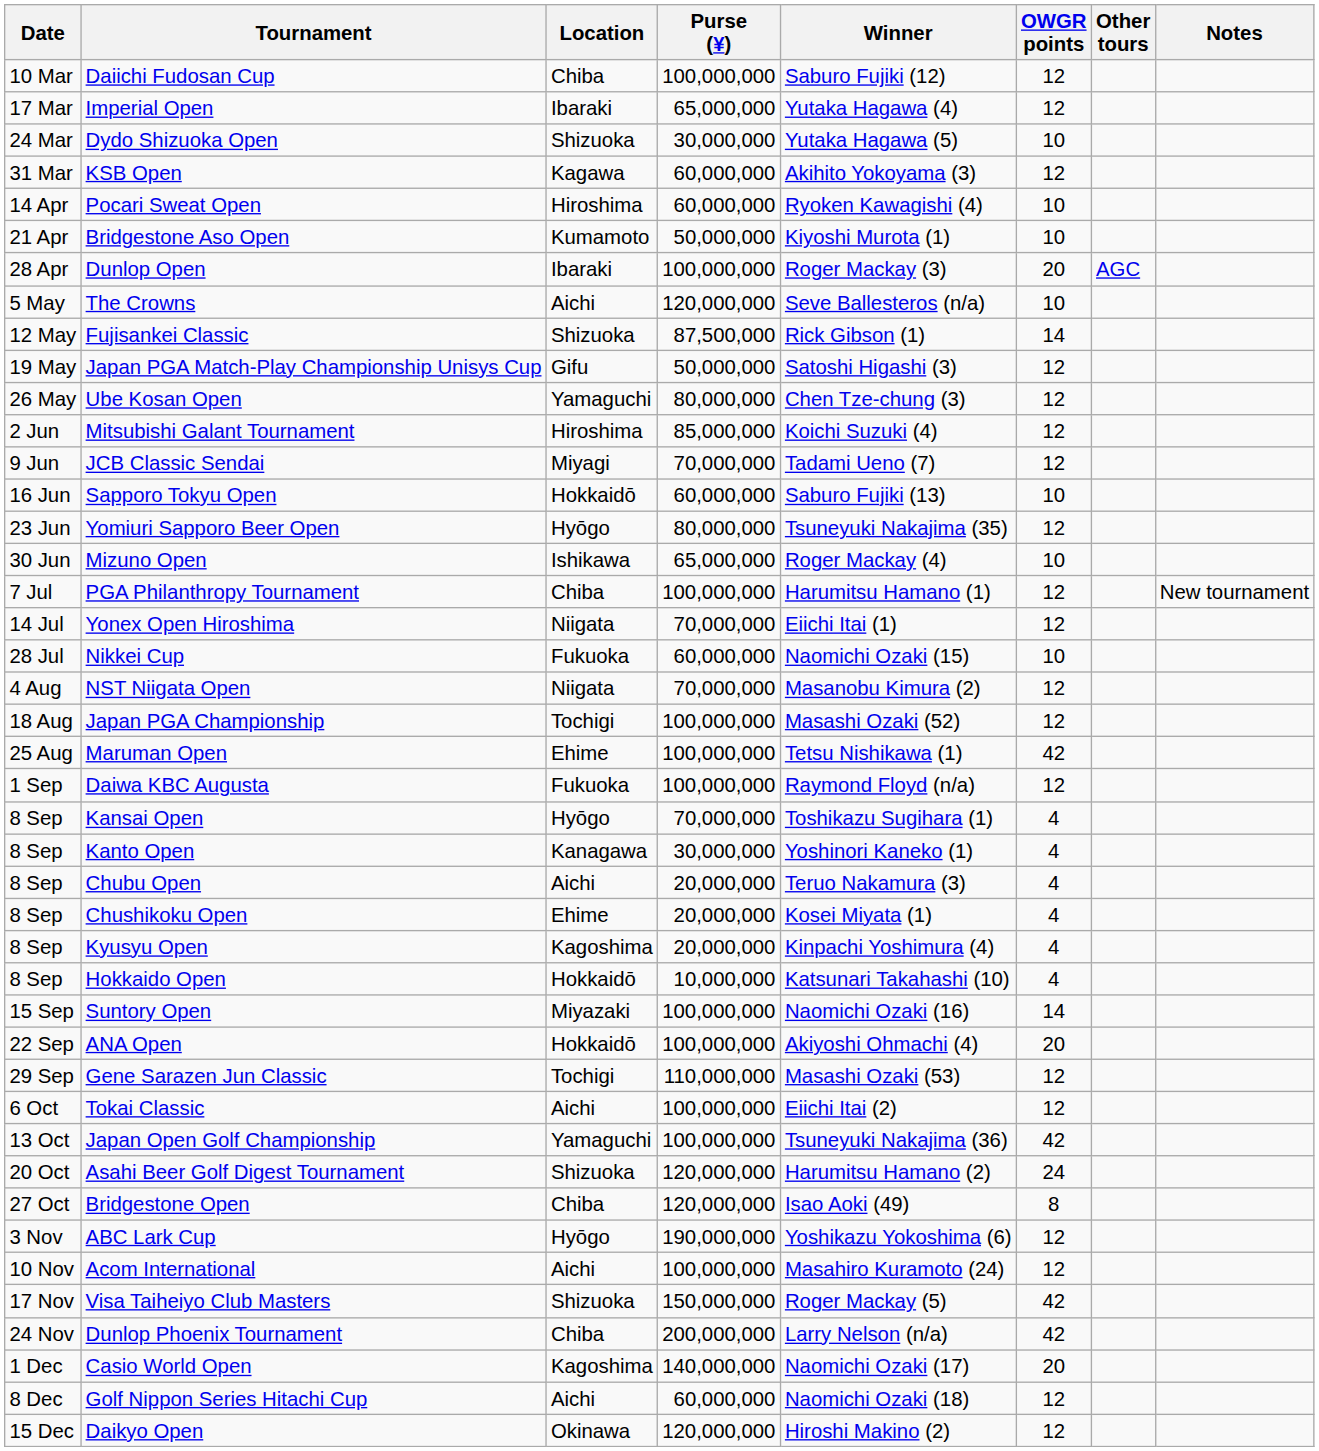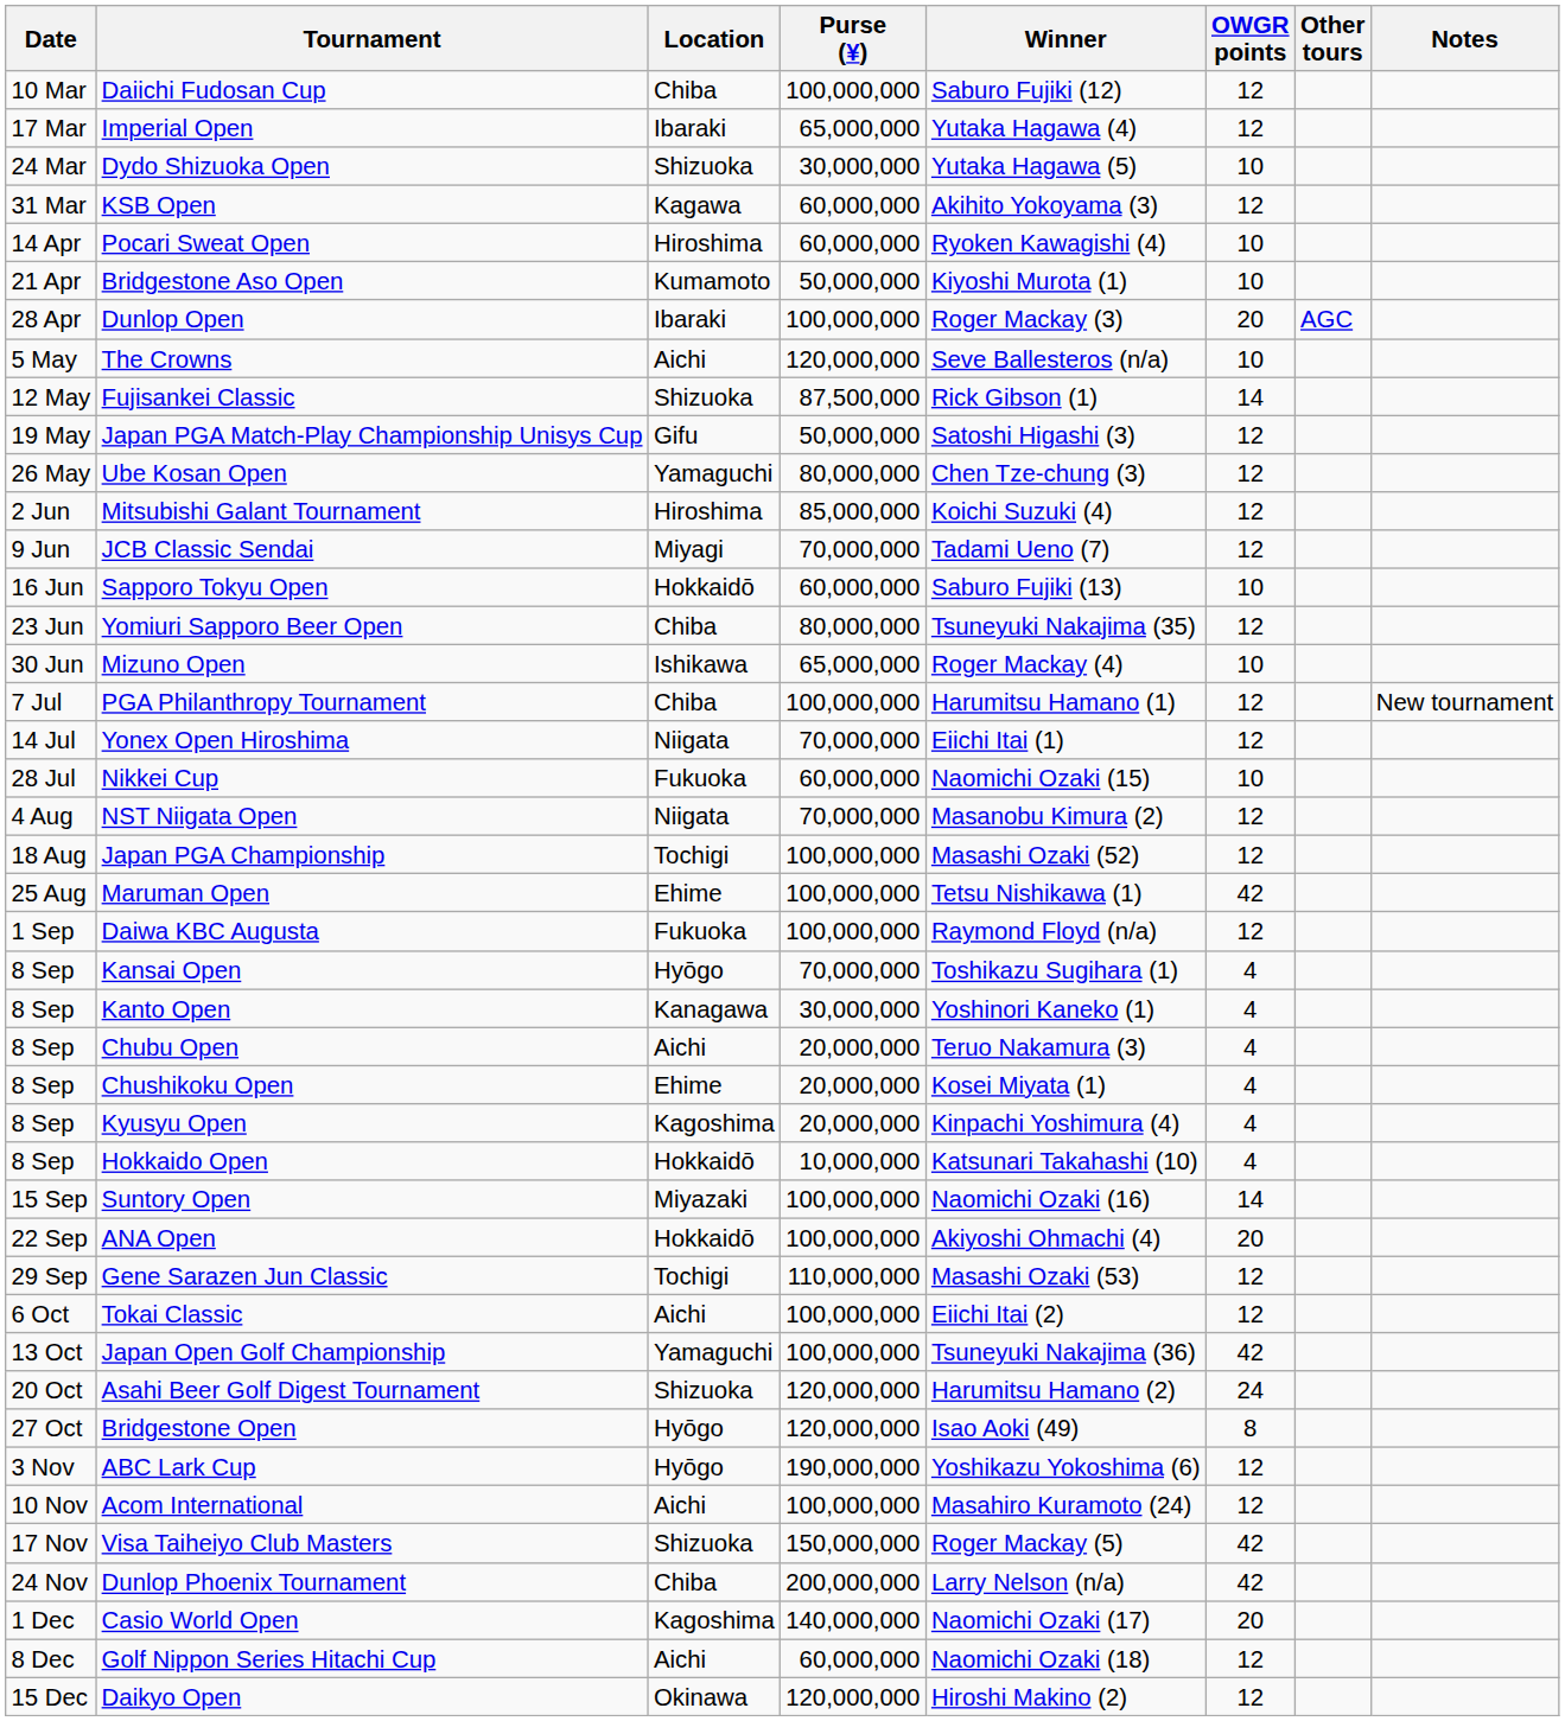Yomiuri Sapporo Beer Open | Location: Hyōgo -> Chiba
Bridgestone Open | Location: Chiba -> Hyōgo
